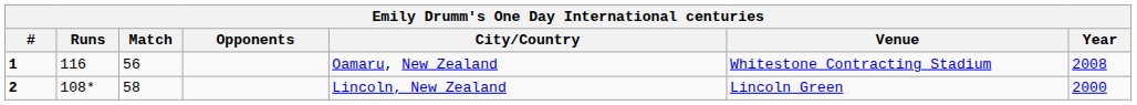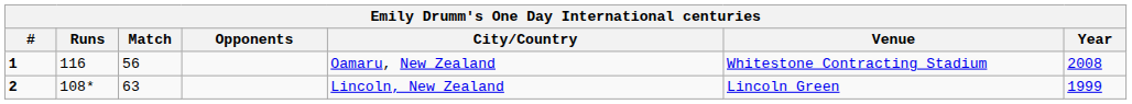2 | Match: 58 -> 63
2 | Year: 2000 -> 1999
